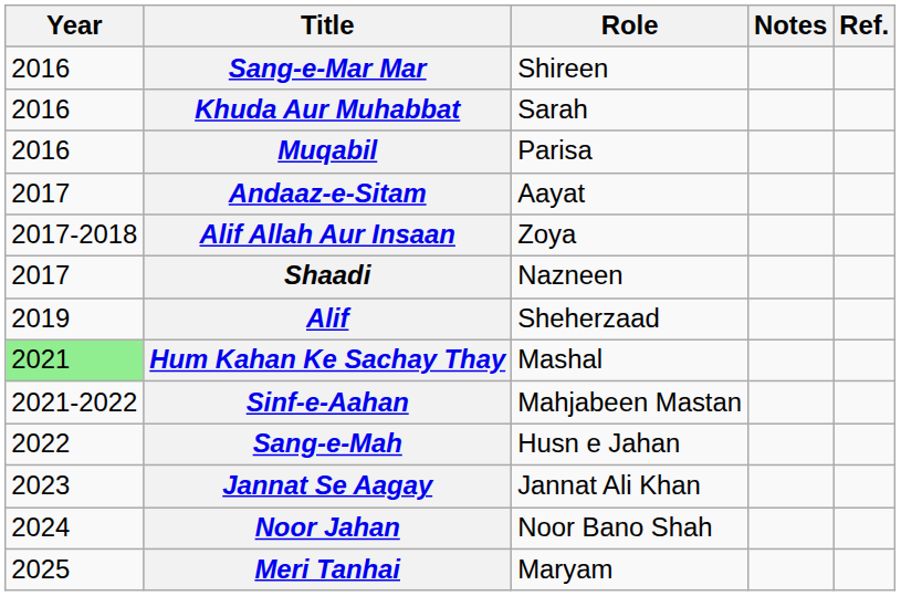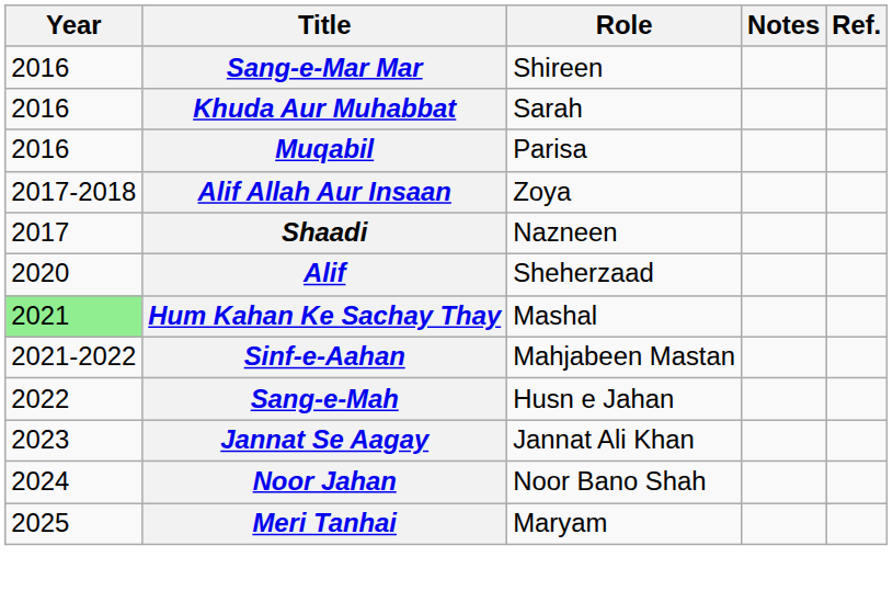- row: 2017 | Andaaz-e-Sitam | Aayat
Alif | Year: 2019 -> 2020
